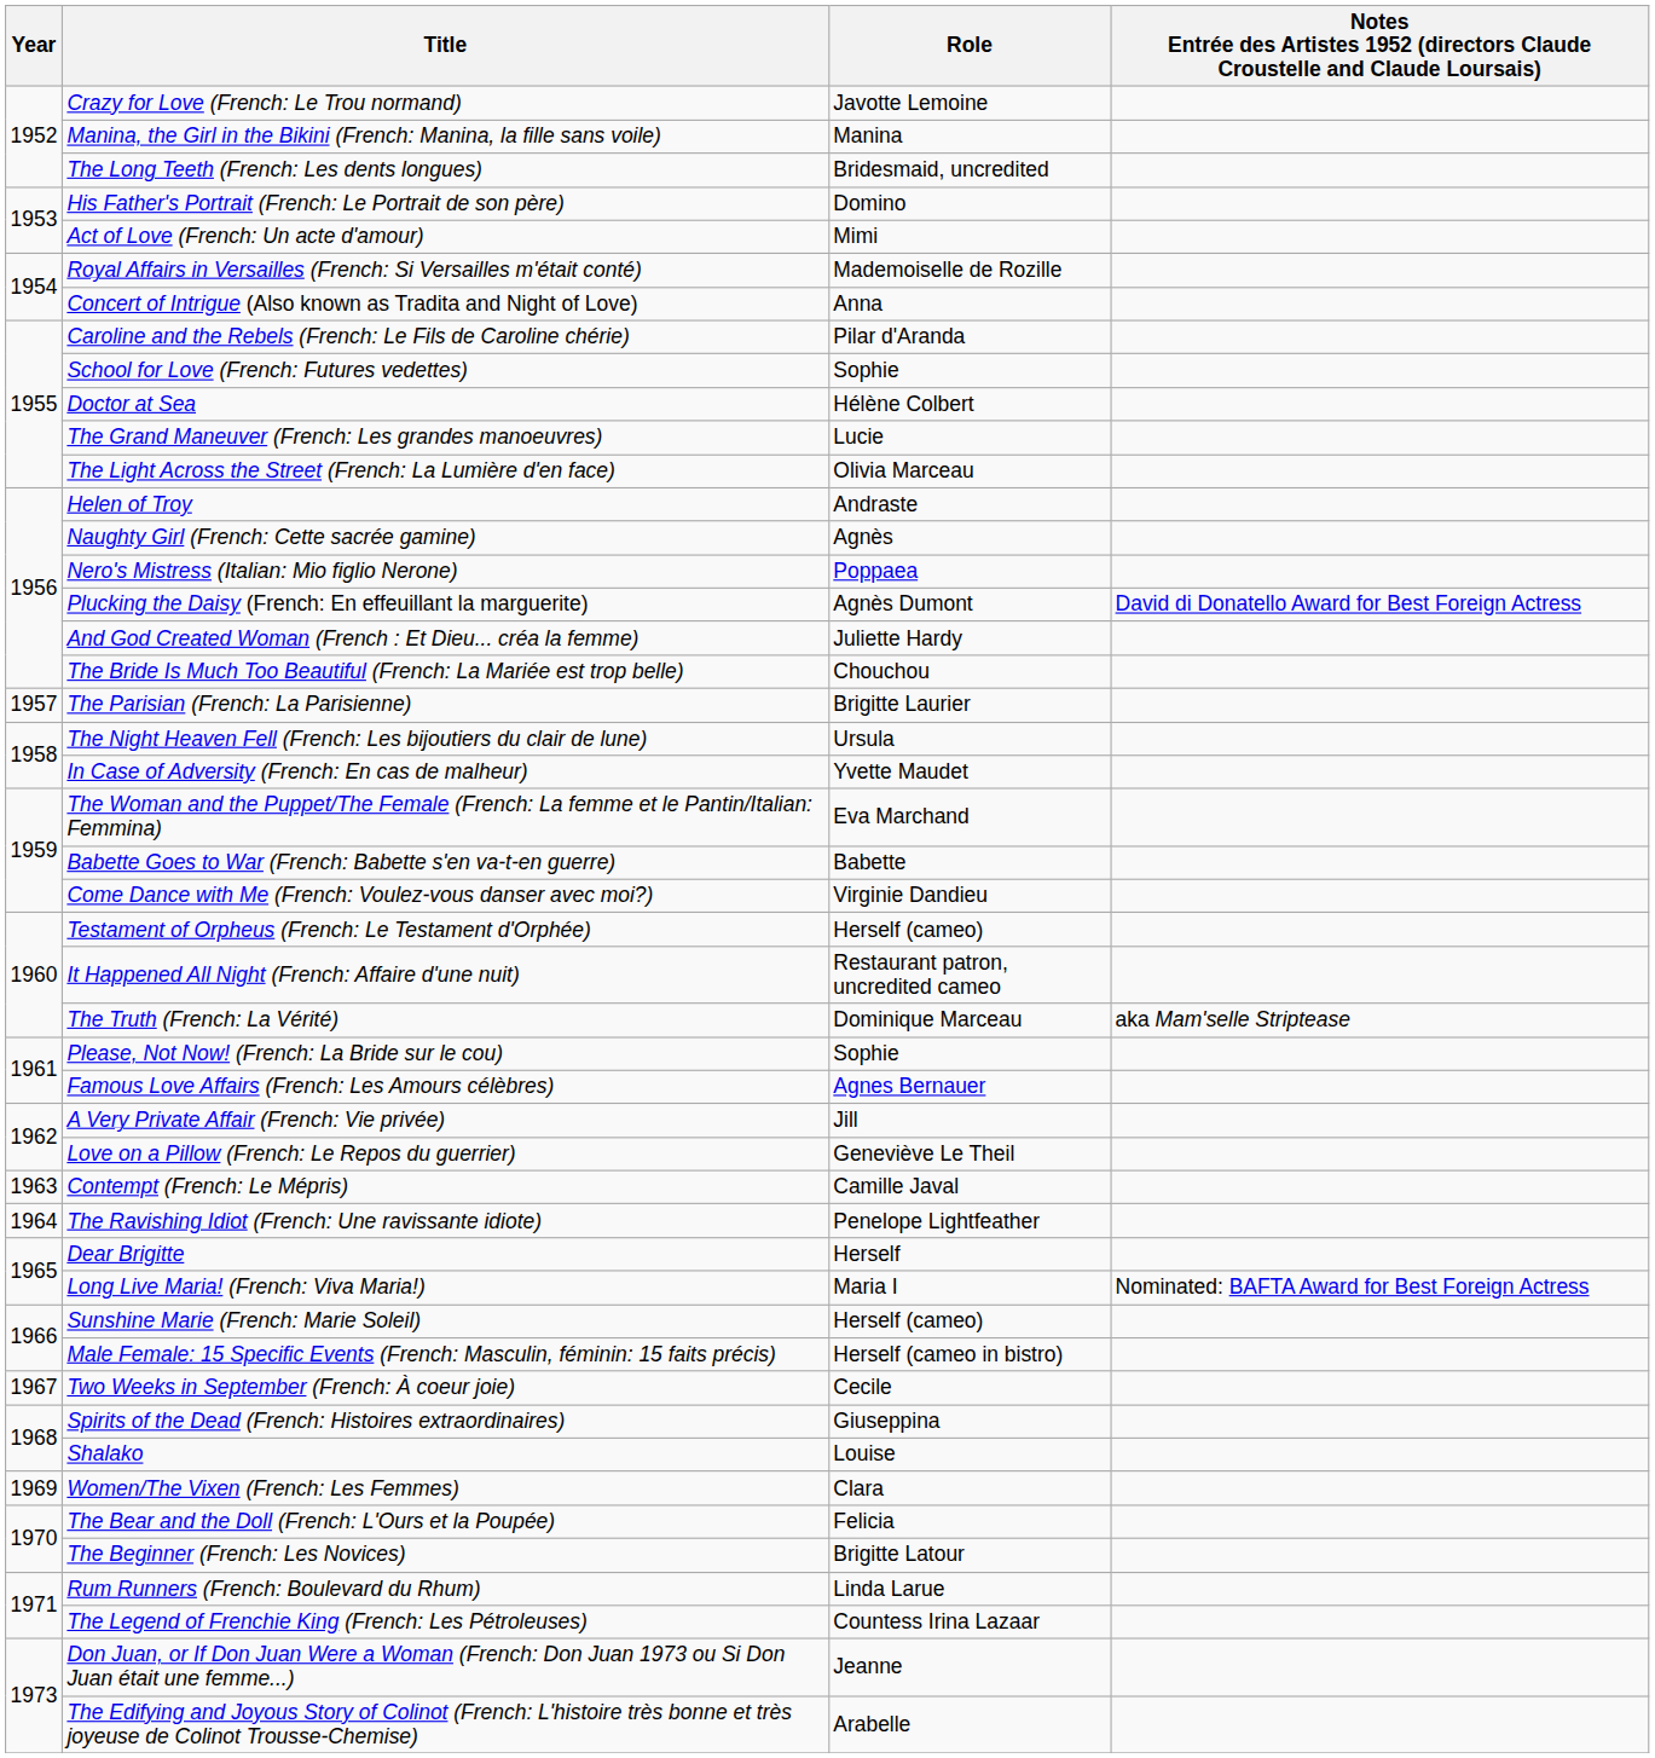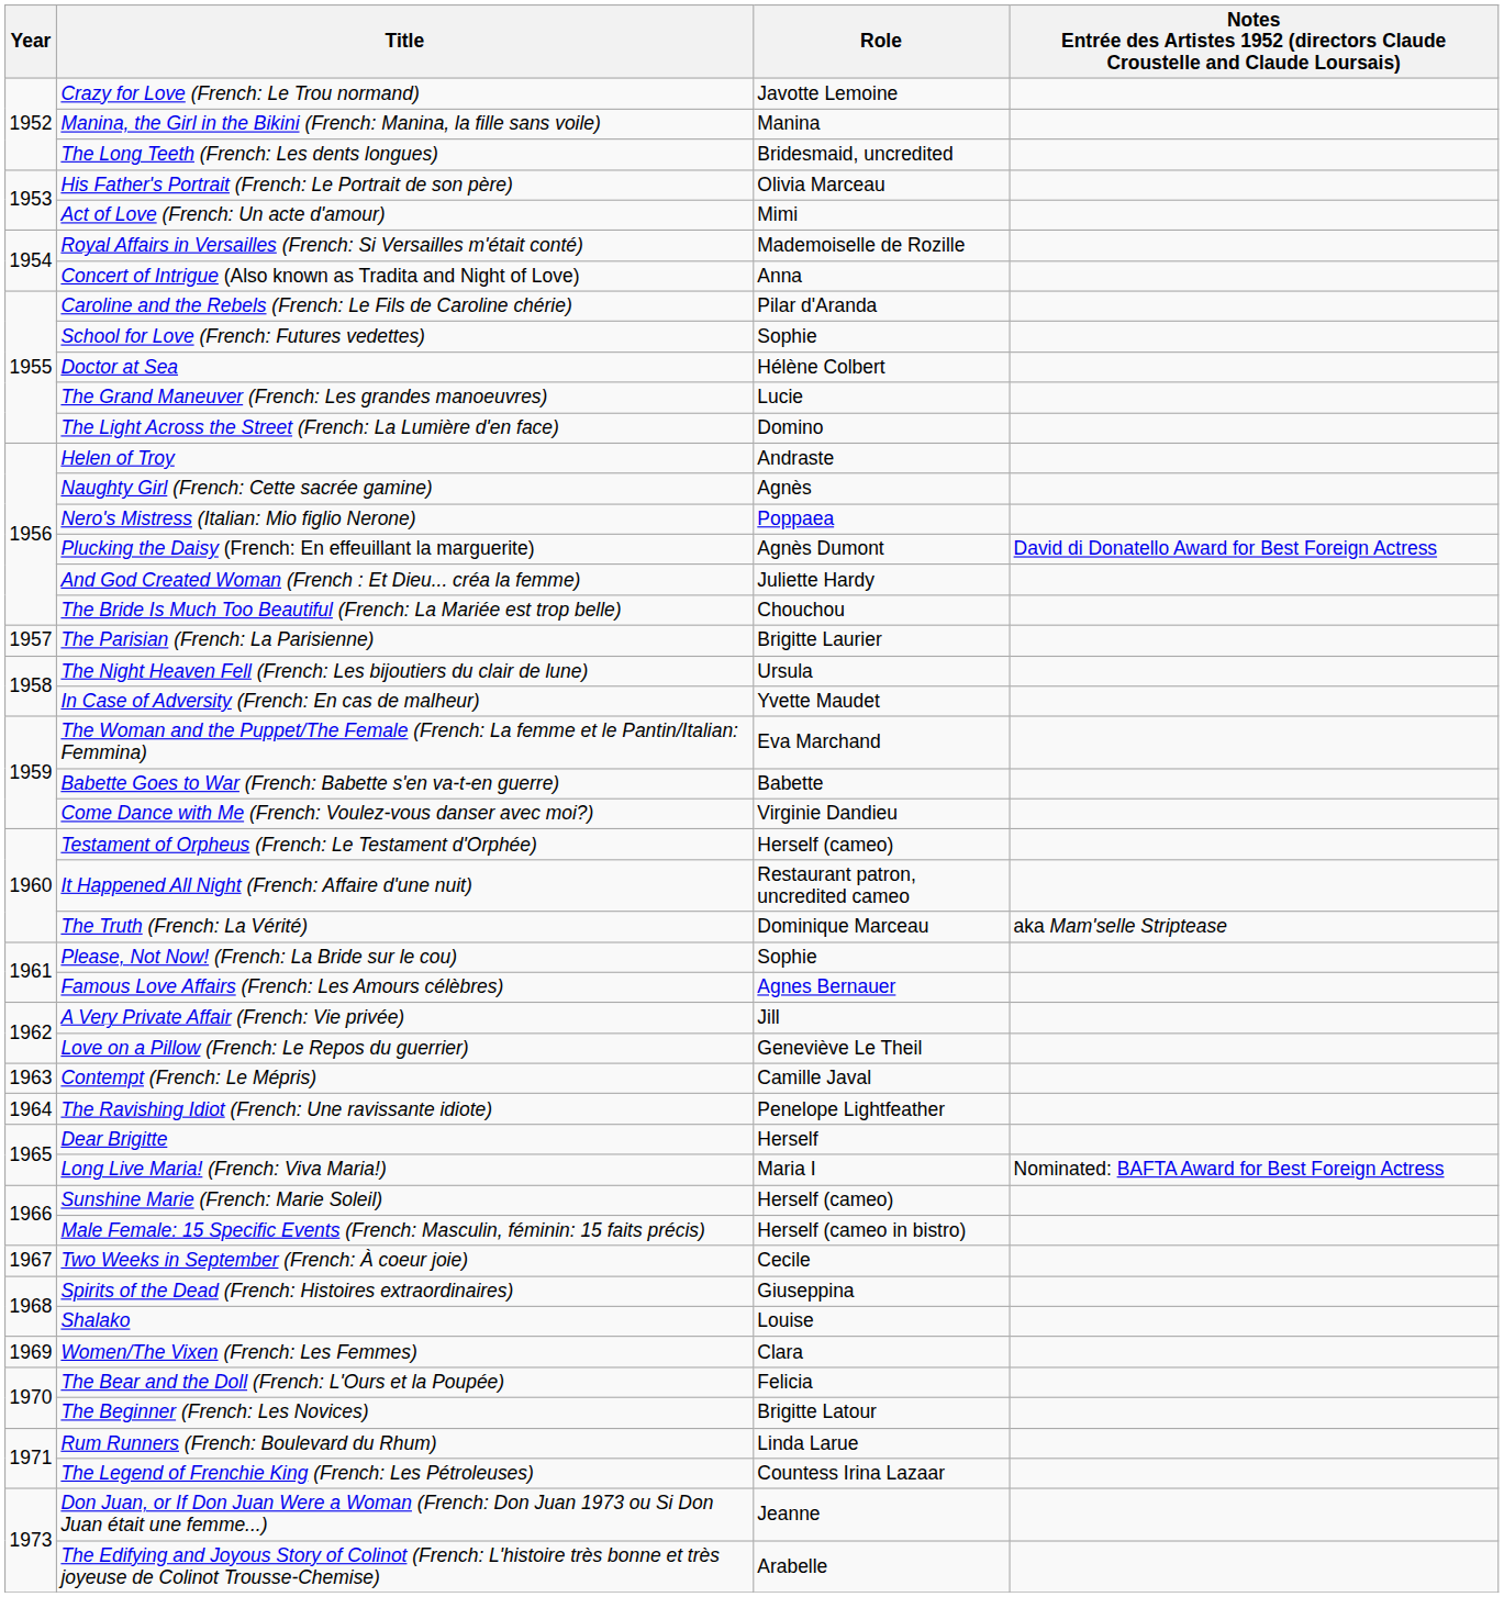His Father's Portrait (French: Le Portrait de son père) | Role: Domino -> Olivia Marceau
The Light Across the Street (French: La Lumière d'en face) | Role: Olivia Marceau -> Domino
